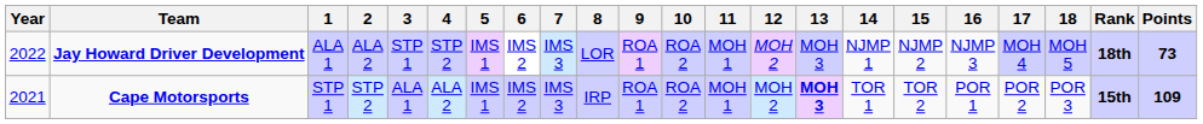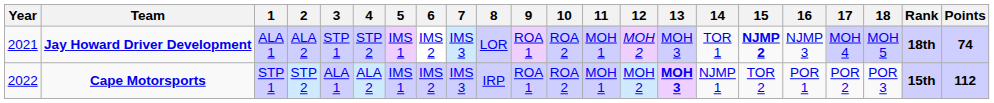Jay Howard Driver Development | Year: 2022 -> 2021
Jay Howard Driver Development | 14: NJMP 1 -> TOR 1
Jay Howard Driver Development | 15: normal -> bold
Jay Howard Driver Development | Points: 73 -> 74
Cape Motorsports | Year: 2021 -> 2022
Cape Motorsports | 14: TOR 1 -> NJMP 1
Cape Motorsports | Points: 109 -> 112
